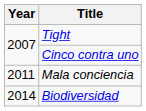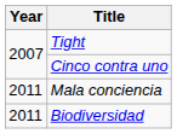Biodiversidad | Year: 2014 -> 2011
